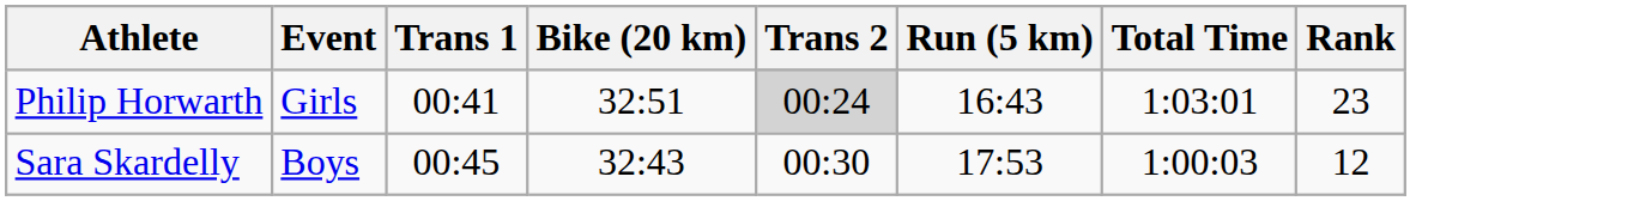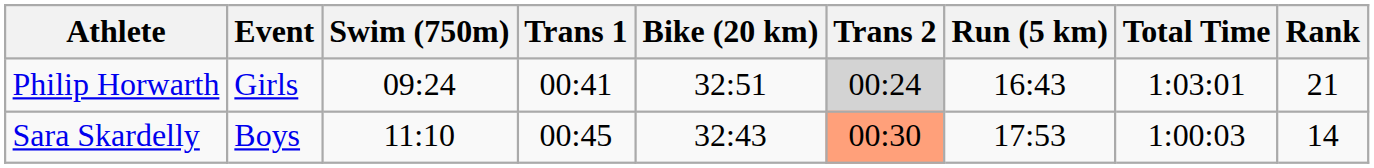+ column: Swim (750m) | 09:24 | 11:10
Philip Horwarth | Rank: 23 -> 21
Sara Skardelly | Trans 2: no background -> lightsalmon background
Sara Skardelly | Rank: 12 -> 14
